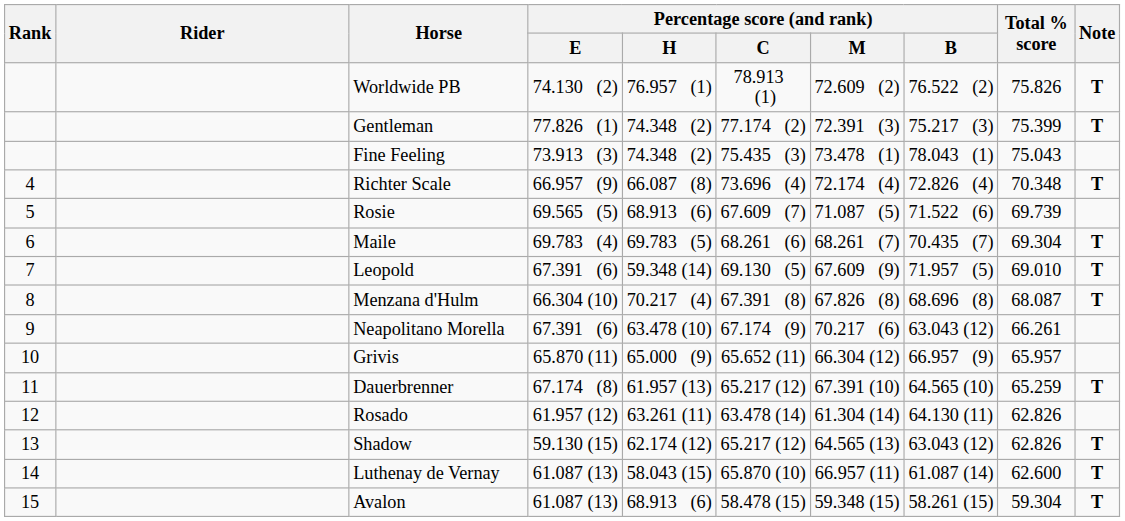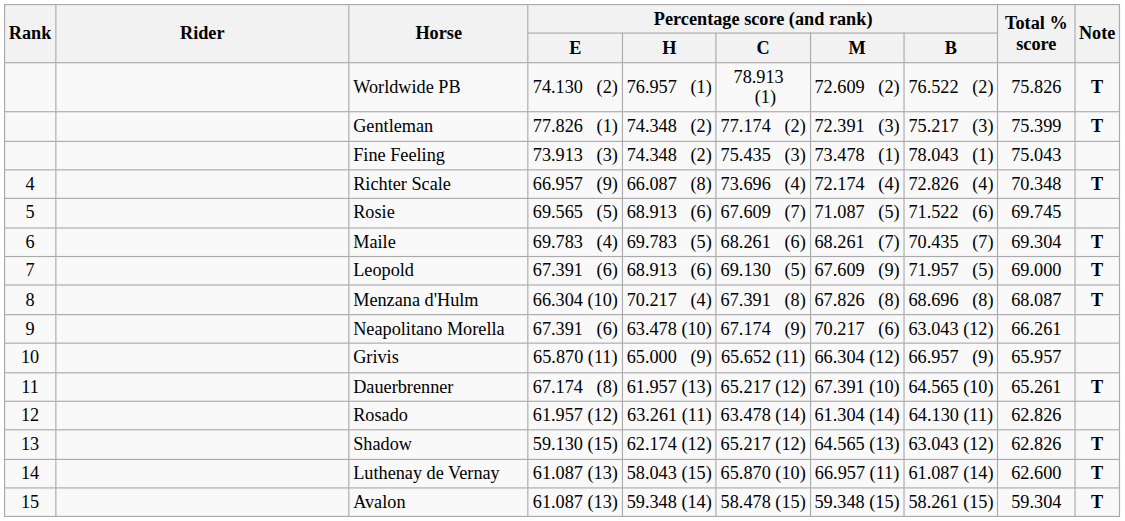Rosie | Total % score: 69.739 -> 69.745
Leopold | Percentage score (and rank) / H: 59.348 (14) -> 68.913 (6)
Leopold | Total % score: 69.010 -> 69.000
Dauerbrenner | Total % score: 65.259 -> 65.261
Avalon | Percentage score (and rank) / H: 68.913 (6) -> 59.348 (14)
